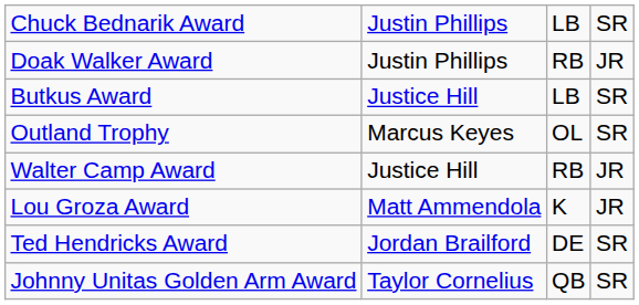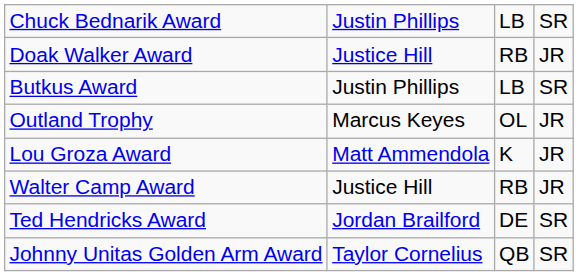Doak Walker Award | column 2: Justin Phillips -> Justice Hill
Butkus Award | column 2: Justice Hill -> Justin Phillips
Outland Trophy | column 4: SR -> JR
rows swapped: Lou Groza Award <-> Walter Camp Award
